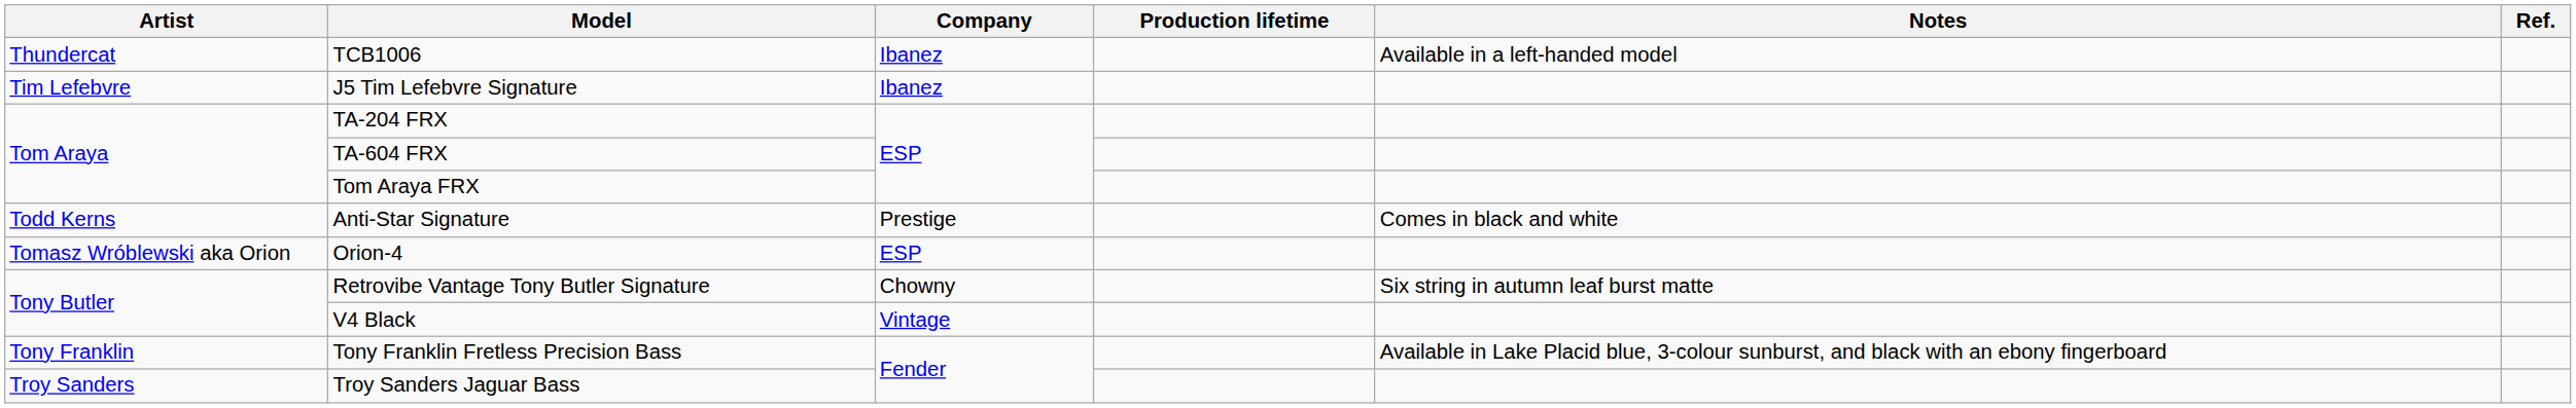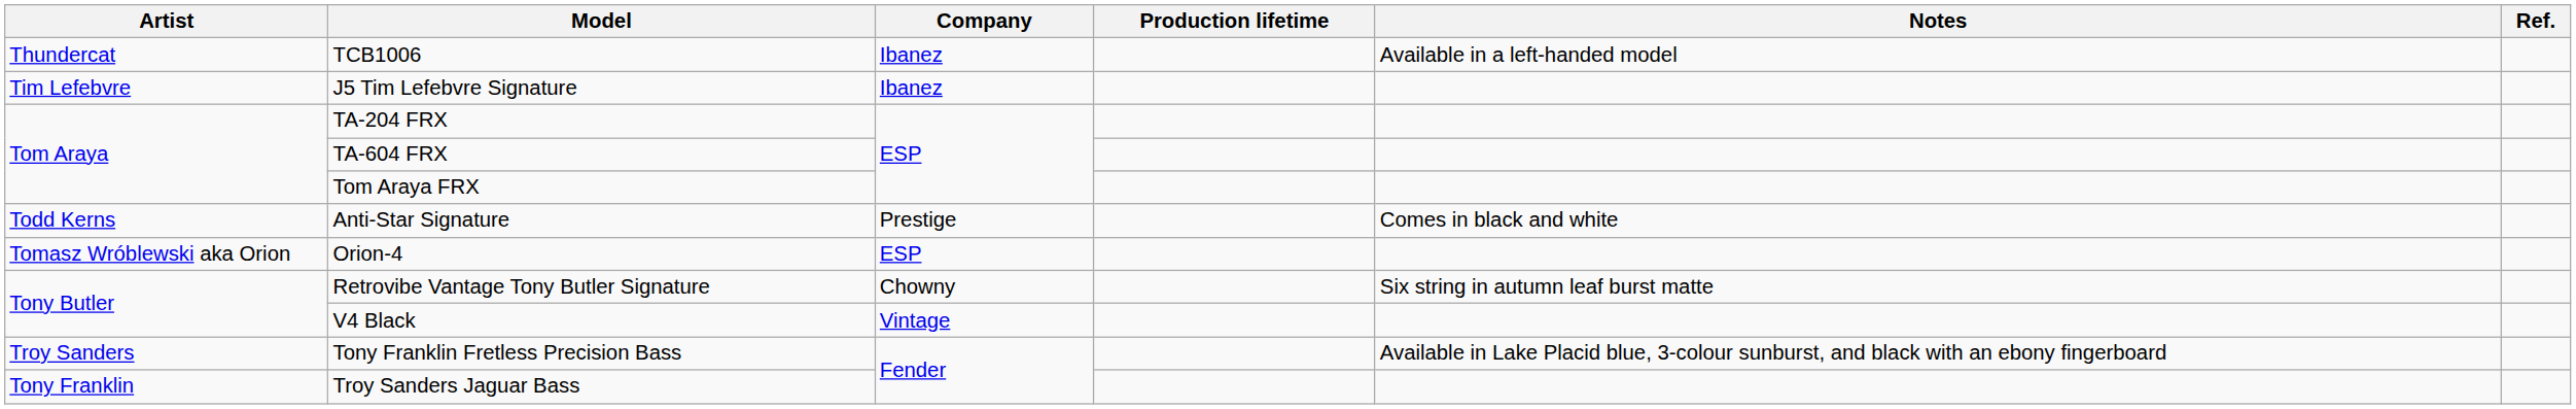Tony Franklin Fretless Precision Bass | Artist: Tony Franklin -> Troy Sanders
Troy Sanders Jaguar Bass | Artist: Troy Sanders -> Tony Franklin
